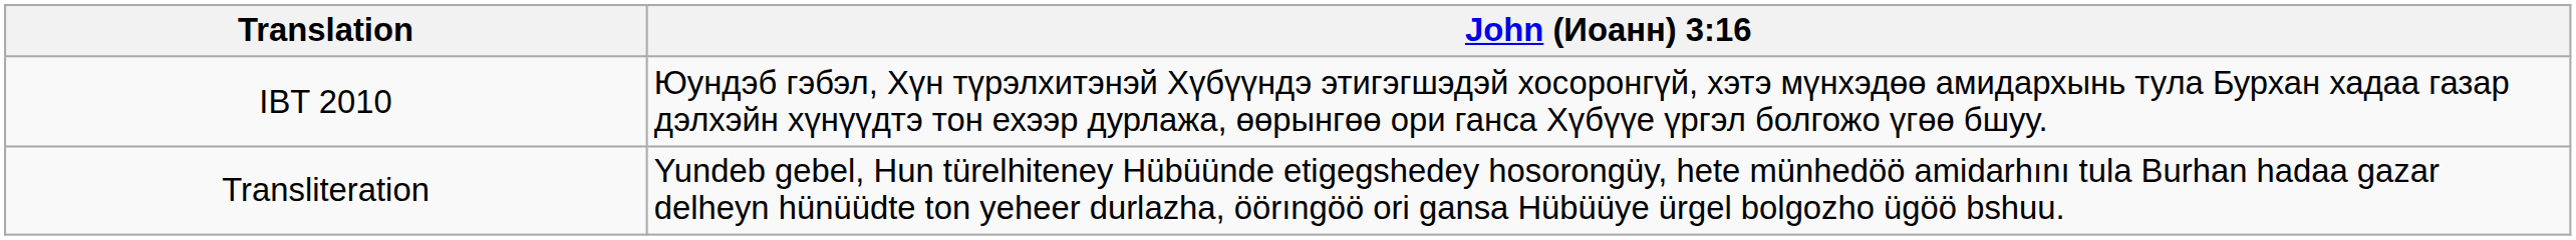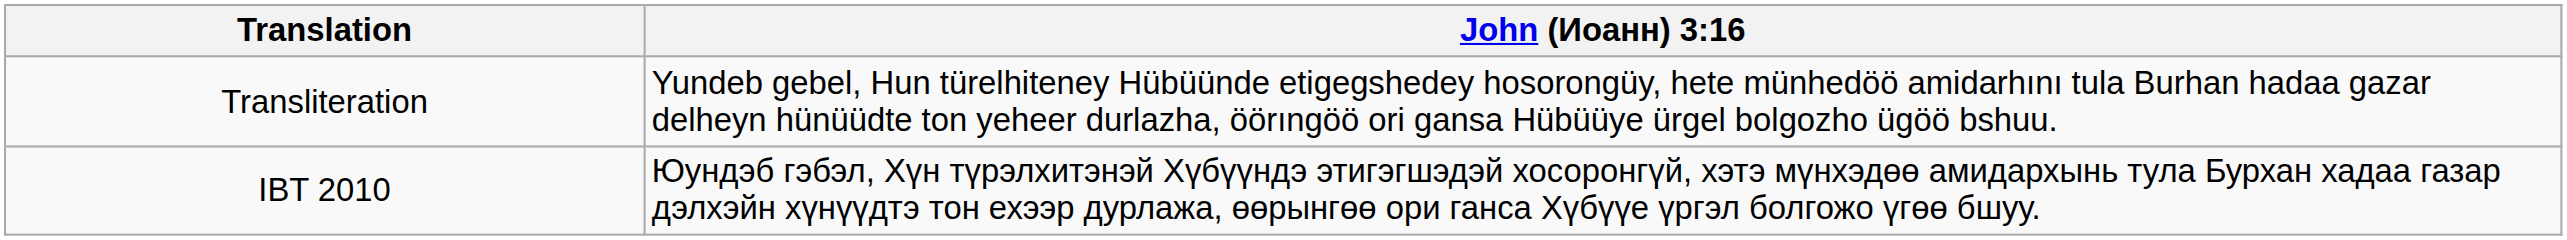rows swapped: IBT 2010 <-> Transliteration
